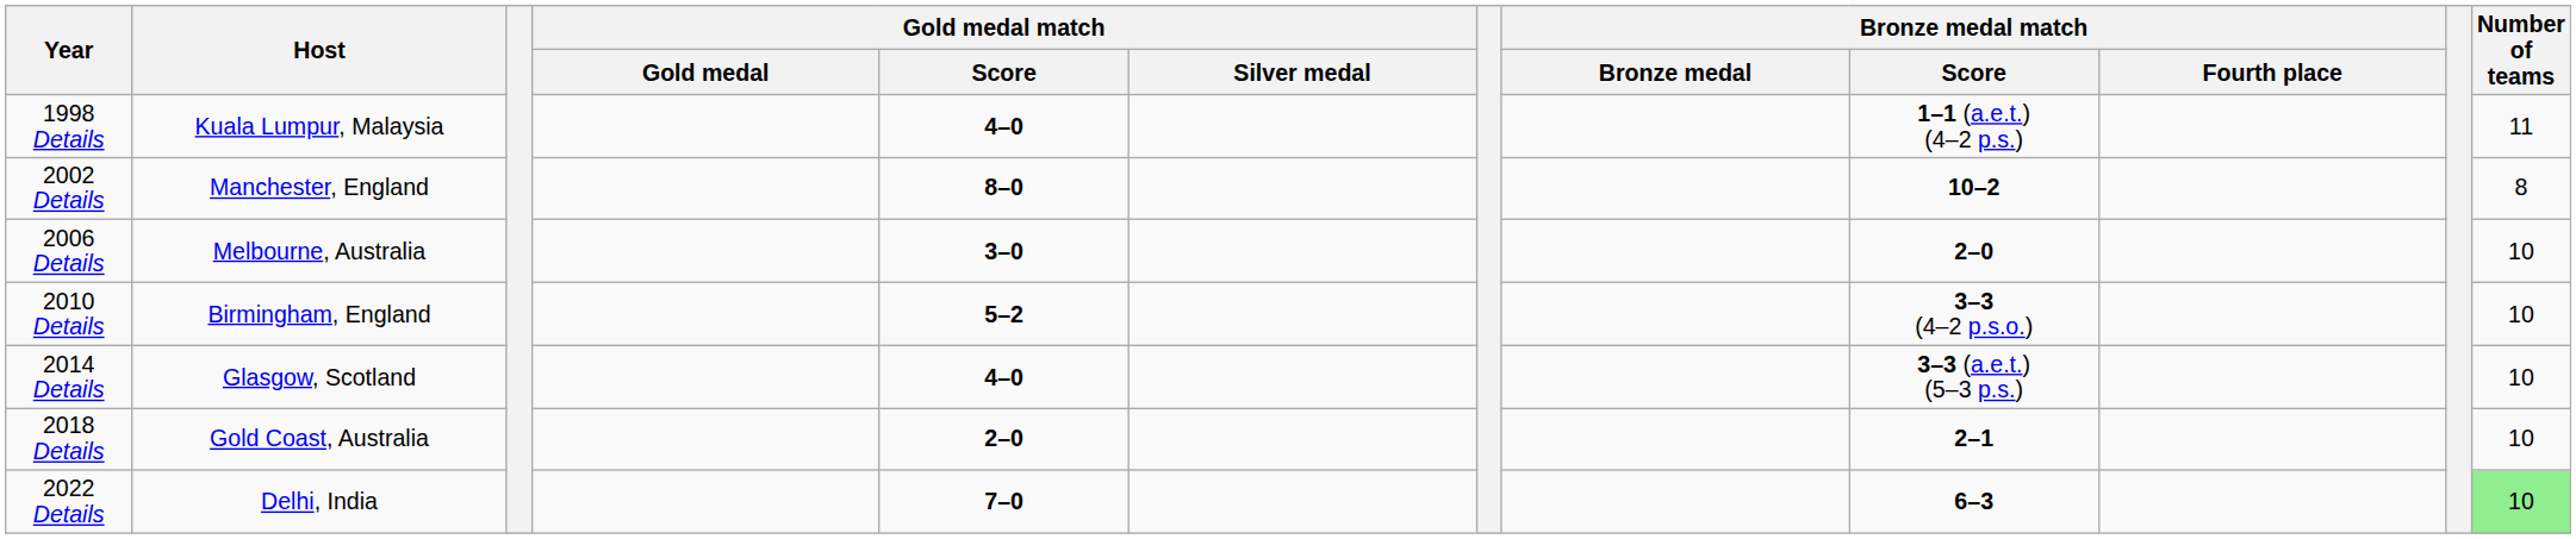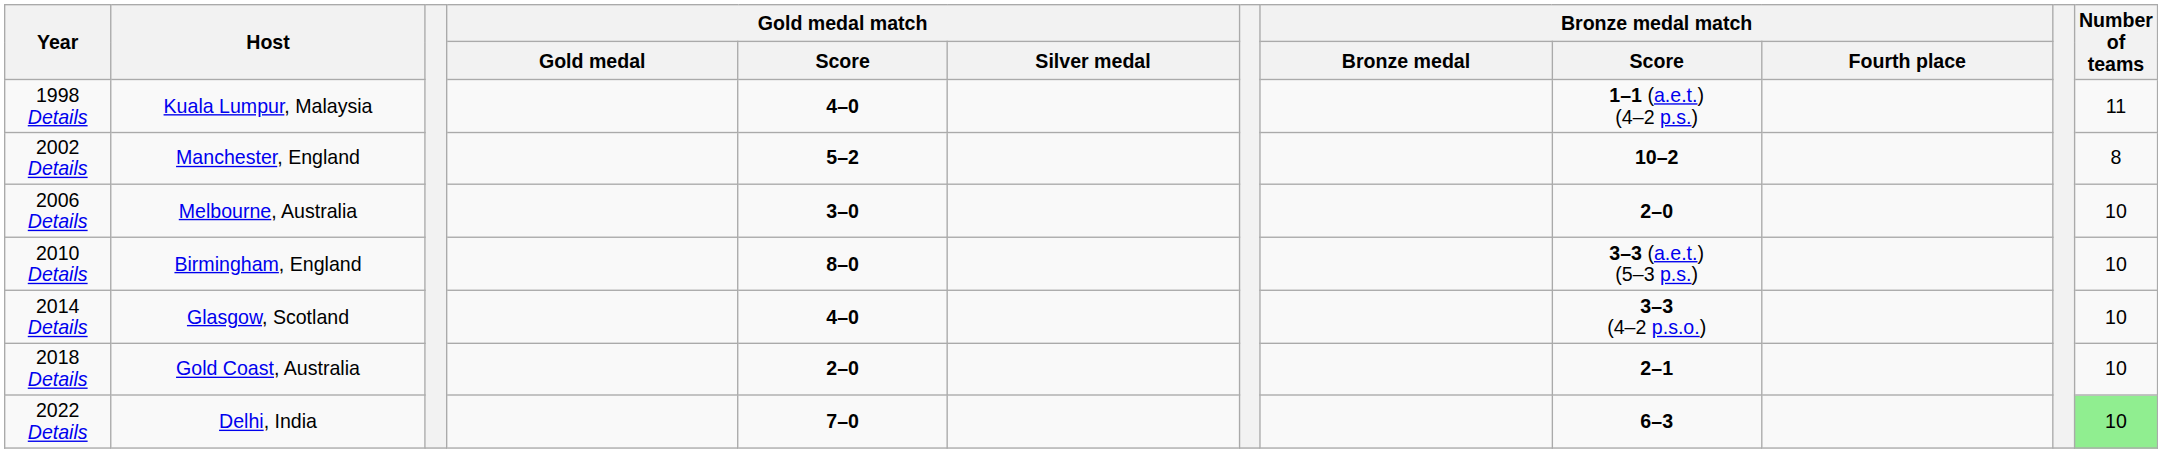2002 Details | Gold medal match / Score: 8–0 -> 5–2
2010 Details | Gold medal match / Score: 5–2 -> 8–0
2010 Details | Bronze medal match / Score: 3–3 (4–2 p.s.o.) -> 3–3 (a.e.t.) (5–3 p.s.)
2014 Details | Bronze medal match / Score: 3–3 (a.e.t.) (5–3 p.s.) -> 3–3 (4–2 p.s.o.)
